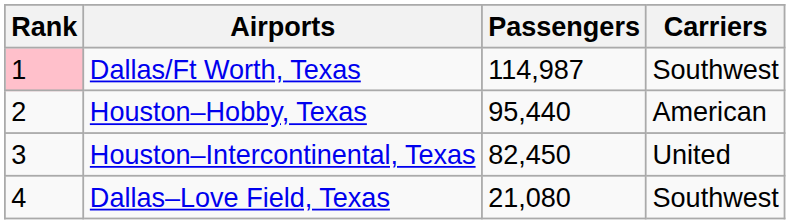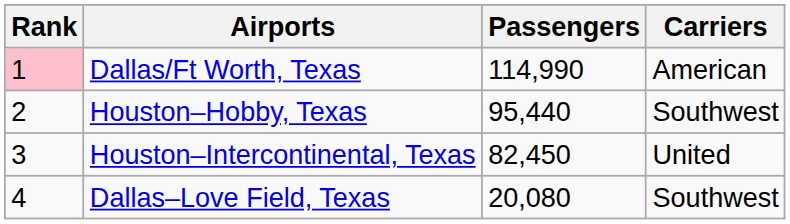Dallas/Ft Worth, Texas | Passengers: 114,987 -> 114,990
Dallas/Ft Worth, Texas | Carriers: Southwest -> American
Houston–Hobby, Texas | Carriers: American -> Southwest
Dallas–Love Field, Texas | Passengers: 21,080 -> 20,080
